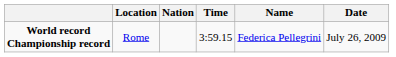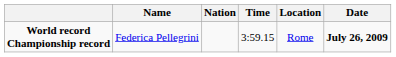columns swapped: Name <-> Location
World record Championship record | Date: normal -> bold
